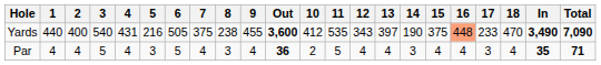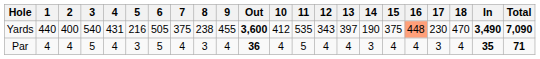Yards | 17: 233 -> 230
Par | 10: 2 -> 4
